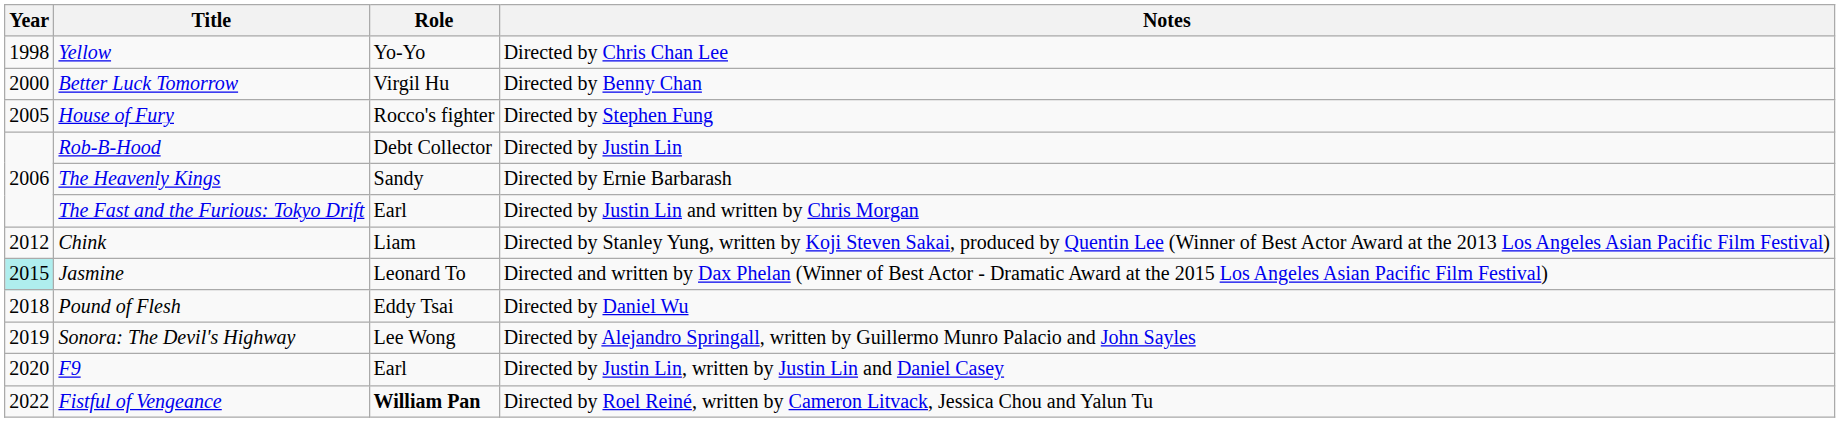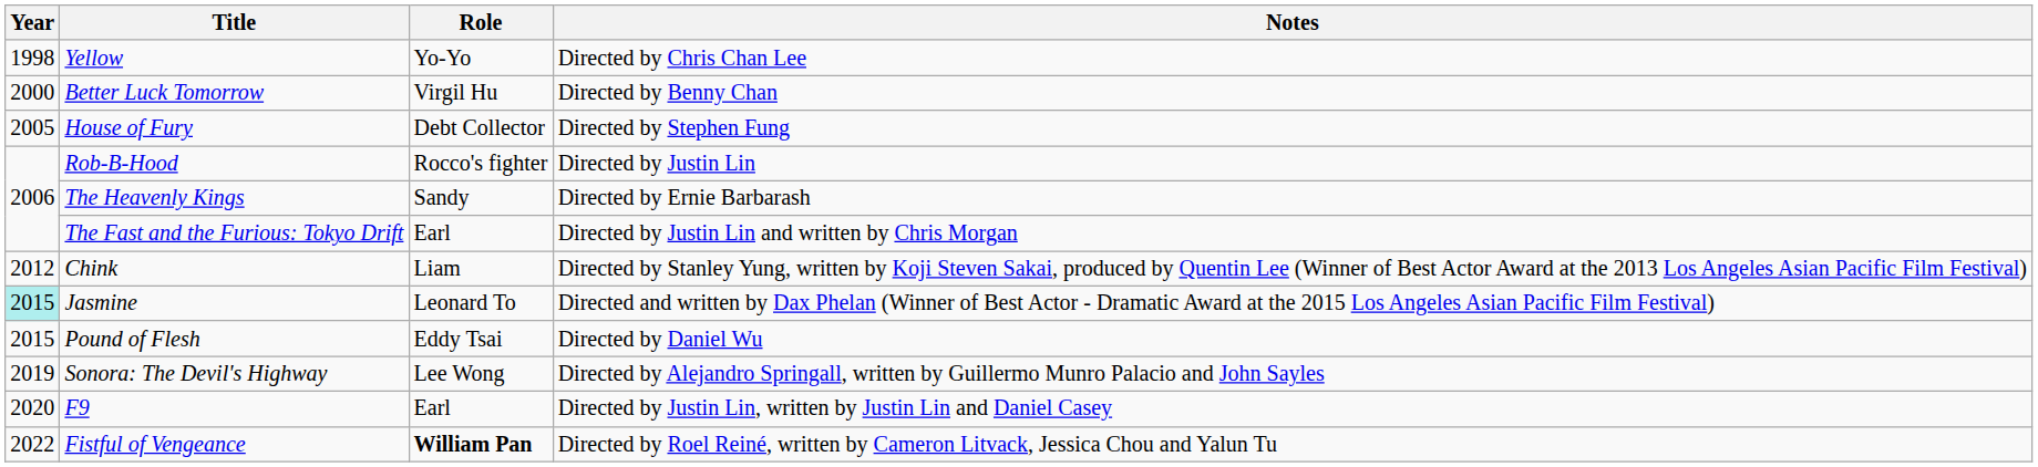House of Fury | Role: Rocco's fighter -> Debt Collector
Rob-B-Hood | Role: Debt Collector -> Rocco's fighter
Pound of Flesh | Year: 2018 -> 2015
